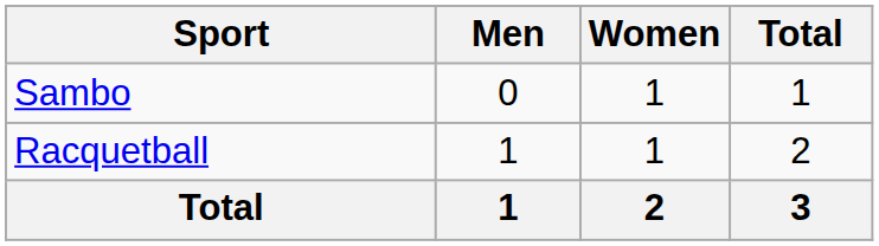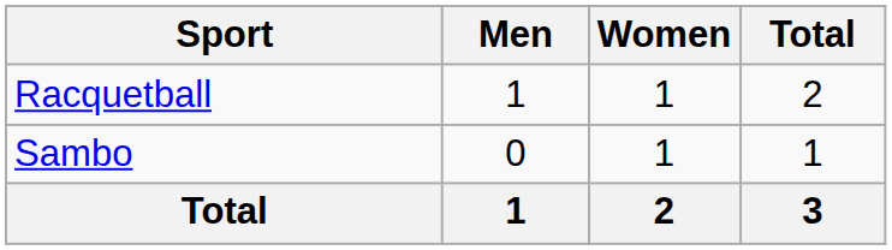rows swapped: Racquetball <-> Sambo
